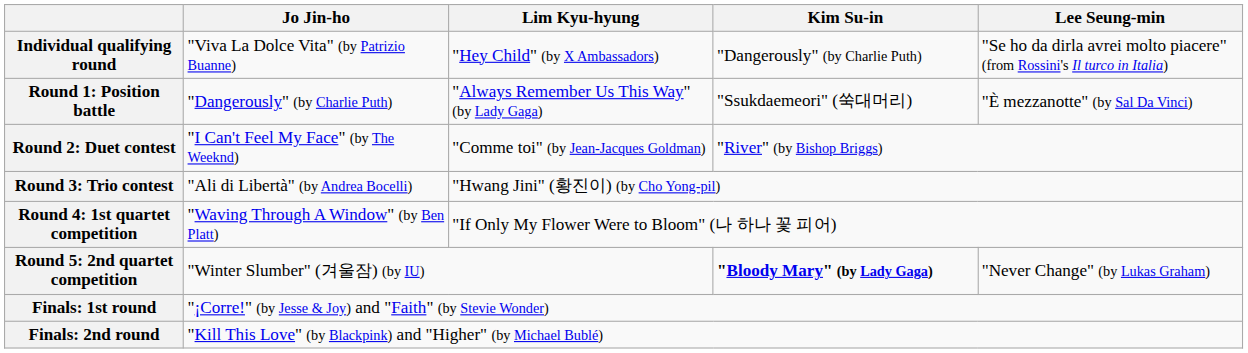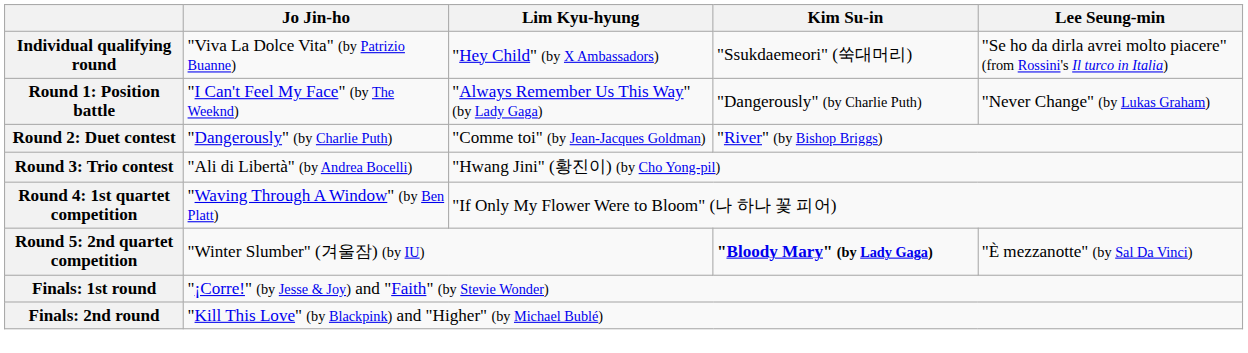Individual qualifying round | Kim Su-in: "Dangerously" (by Charlie Puth) -> "Ssukdaemeori" (쑥대머리)
Round 1: Position battle | Jo Jin-ho: "Dangerously" (by Charlie Puth) -> "I Can't Feel My Face" (by The Weeknd)
Round 1: Position battle | Kim Su-in: "Ssukdaemeori" (쑥대머리) -> "Dangerously" (by Charlie Puth)
Round 1: Position battle | Lee Seung-min: "È mezzanotte" (by Sal Da Vinci) -> "Never Change" (by Lukas Graham)
Round 2: Duet contest | Jo Jin-ho: "I Can't Feel My Face" (by The Weeknd) -> "Dangerously" (by Charlie Puth)
Round 5: 2nd quartet competition | Lee Seung-min: "Never Change" (by Lukas Graham) -> "È mezzanotte" (by Sal Da Vinci)
